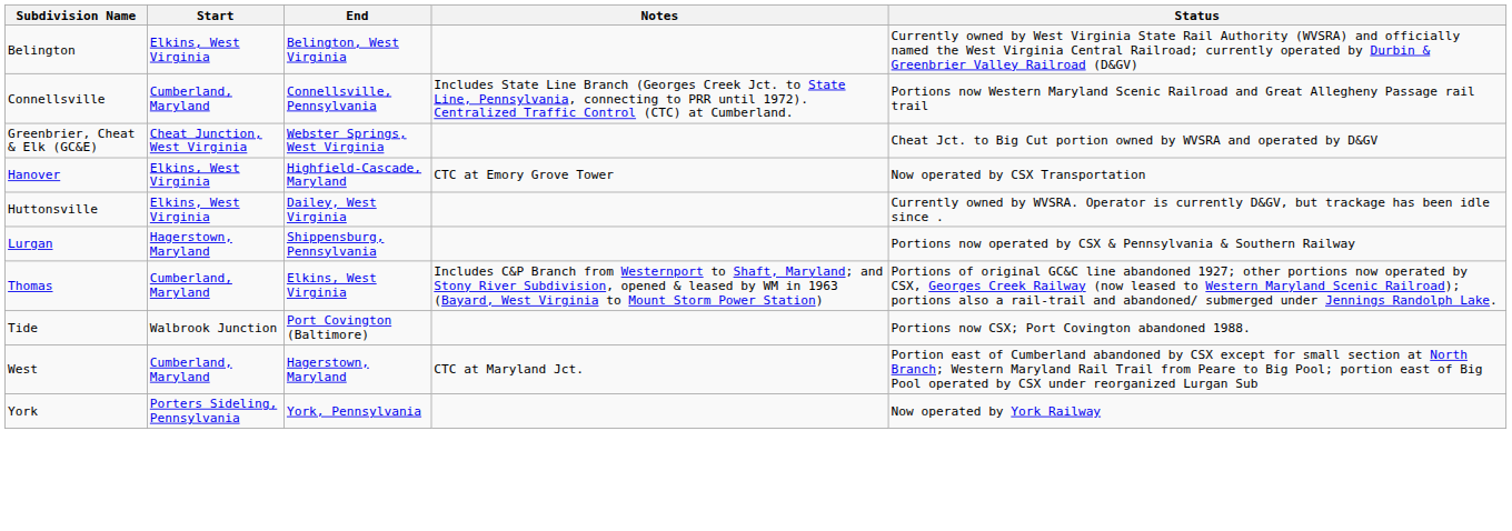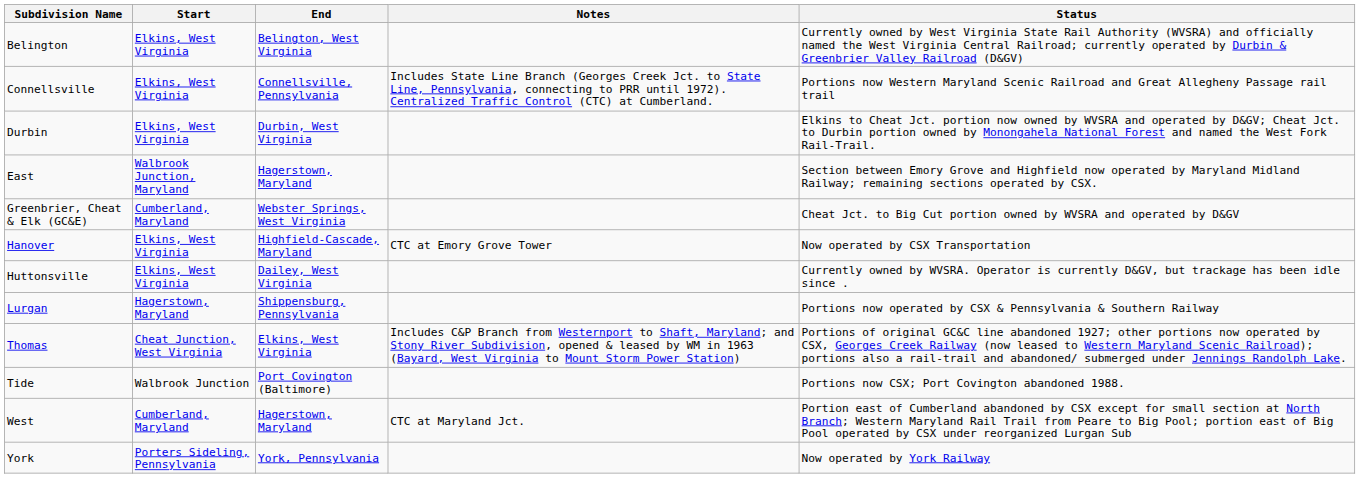Connellsville | Start: Cumberland, Maryland -> Elkins, West Virginia
+ row: Durbin | Elkins, West Virginia | Durbin, West Virginia | Elkins to Cheat Jct. portion now owned by WVSRA and operated by D&GV; Cheat Jct. to Durbin portion owned by Monongahela National Forest and named the West Fork Rail-Trail.
+ row: East | Walbrook Junction, Maryland | Hagerstown, Maryland | Section between Emory Grove and Highfield now operated by Maryland Midland Railway; remaining sections operated by CSX.
Greenbrier, Cheat & Elk (GC&E) | Start: Cheat Junction, West Virginia -> Cumberland, Maryland
Thomas | Start: Cumberland, Maryland -> Cheat Junction, West Virginia
